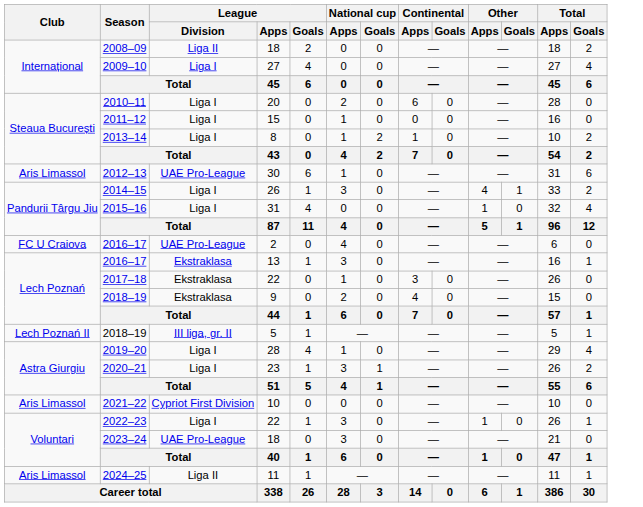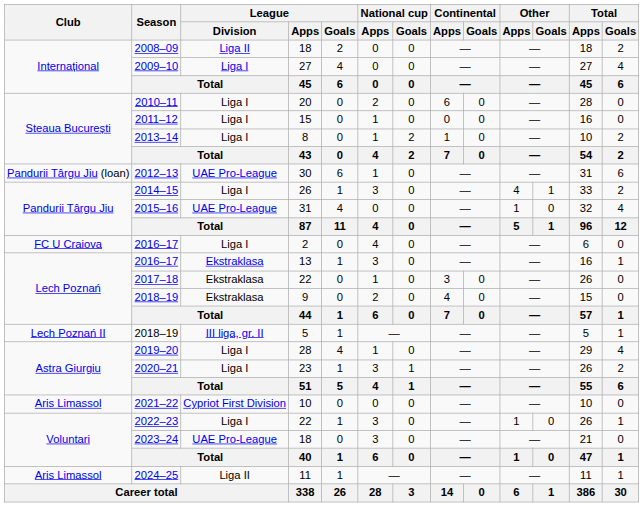2012–13 | Club: Aris Limassol -> Pandurii Târgu Jiu (loan)
2015–16 | League / Division: Liga I -> UAE Pro-League
2016–17 / 2 | League / Division: UAE Pro-League -> Liga I
